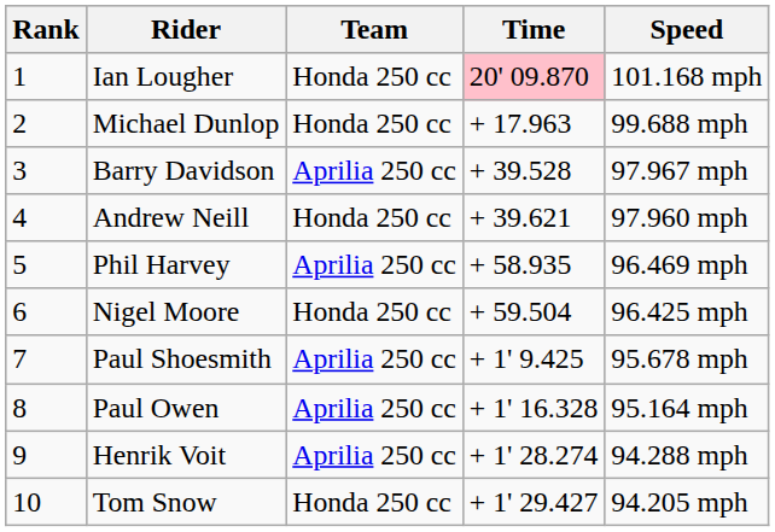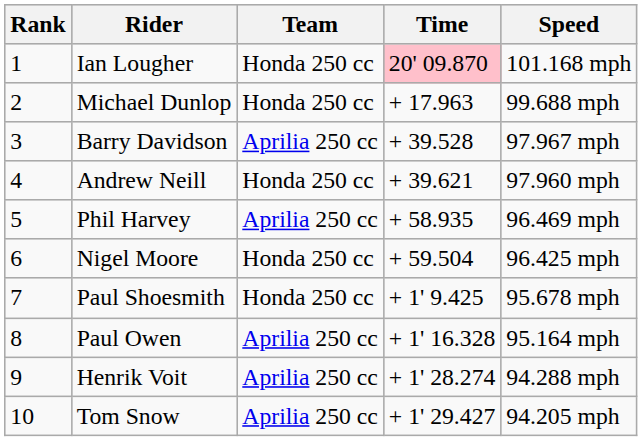Paul Shoesmith | Team: Aprilia 250 cc -> Honda 250 cc
Tom Snow | Team: Honda 250 cc -> Aprilia 250 cc
